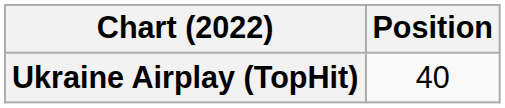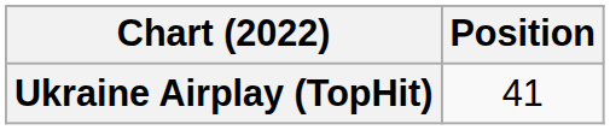Ukraine Airplay (TopHit) | Position: 40 -> 41
